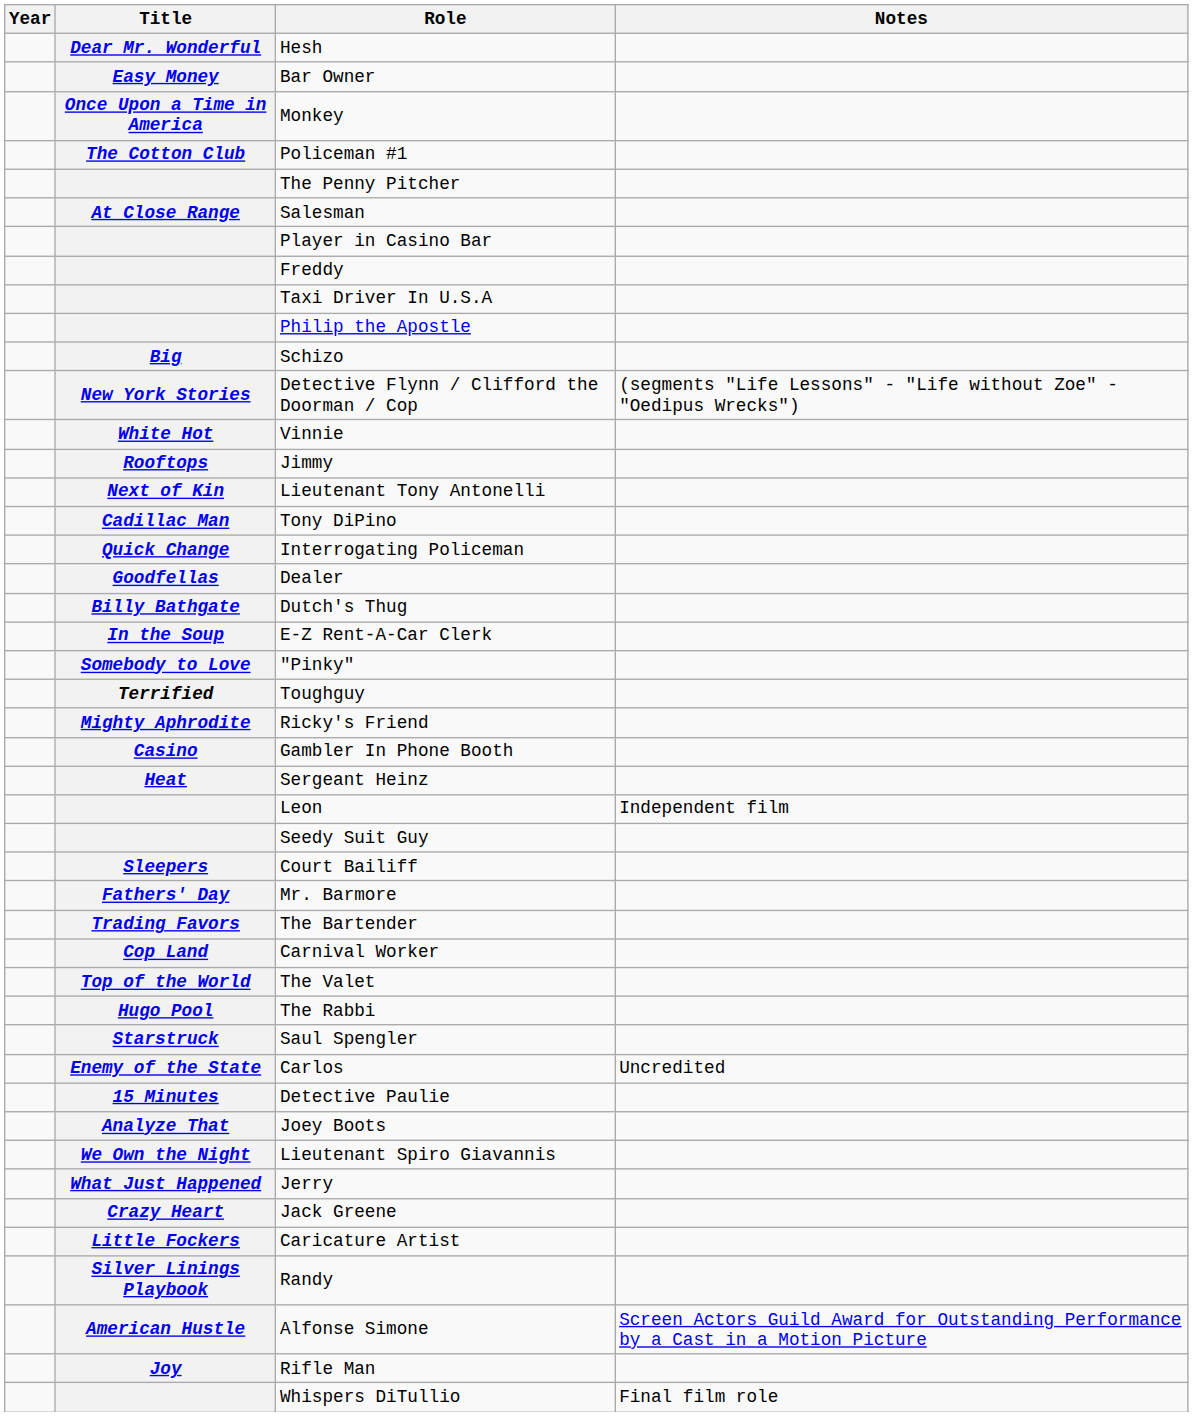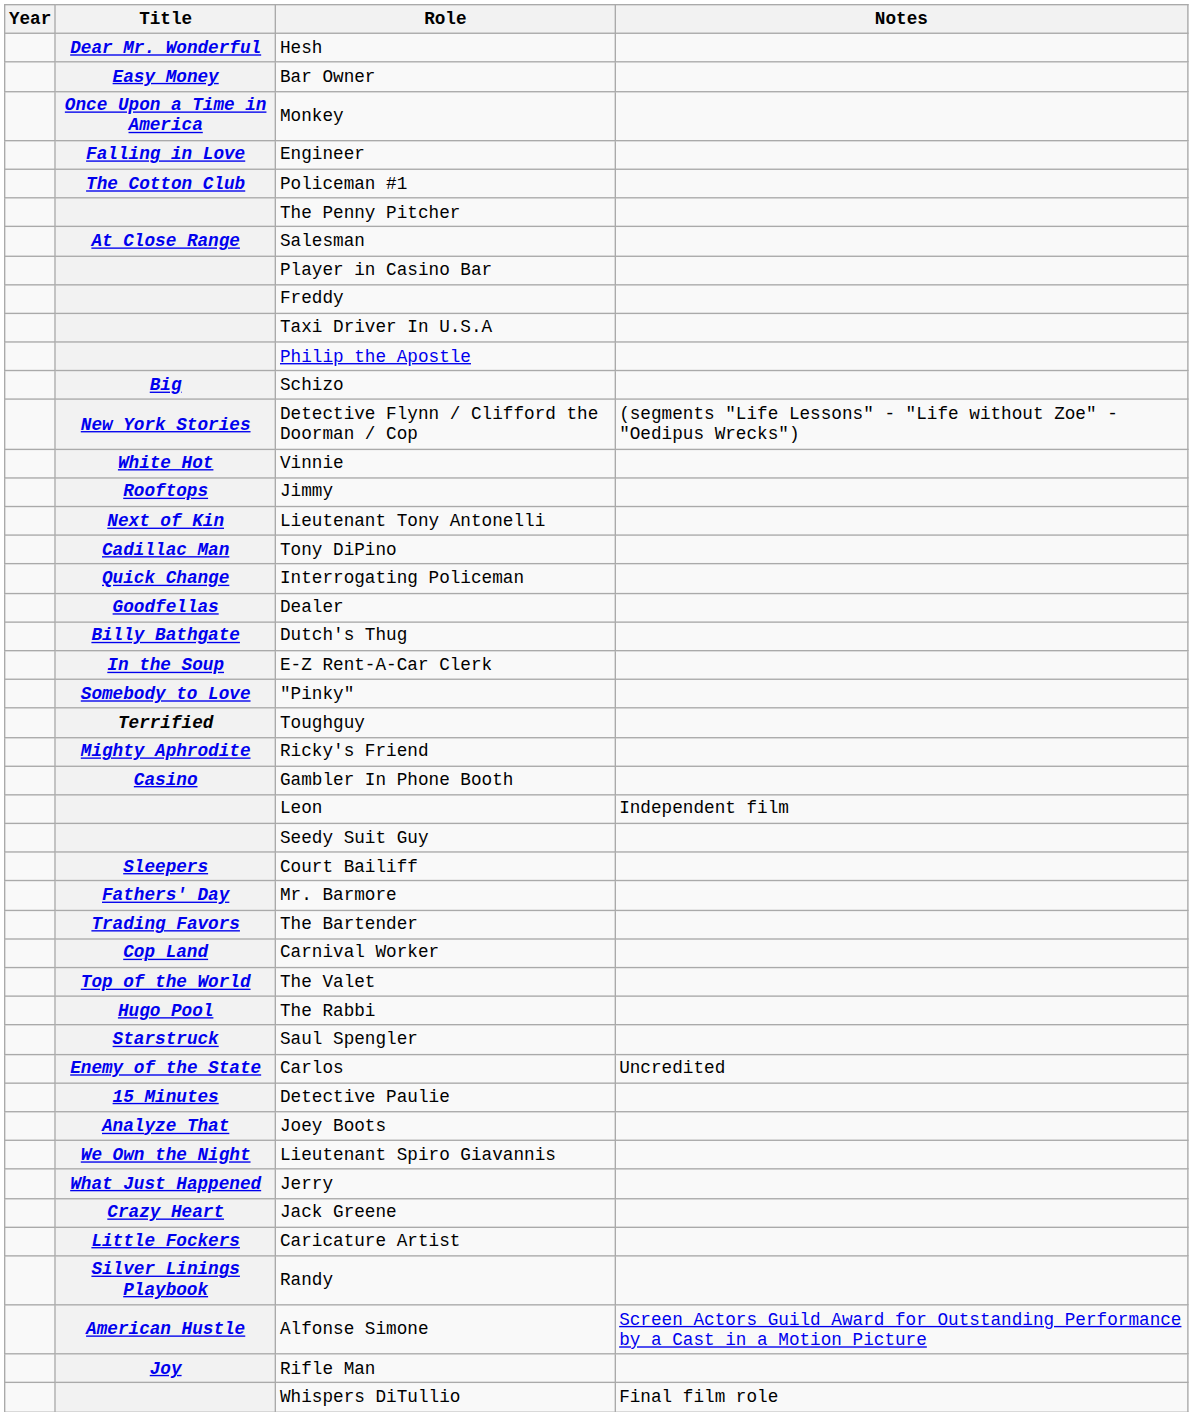+ row: Falling in Love | Engineer
- row: Heat | Sergeant Heinz
